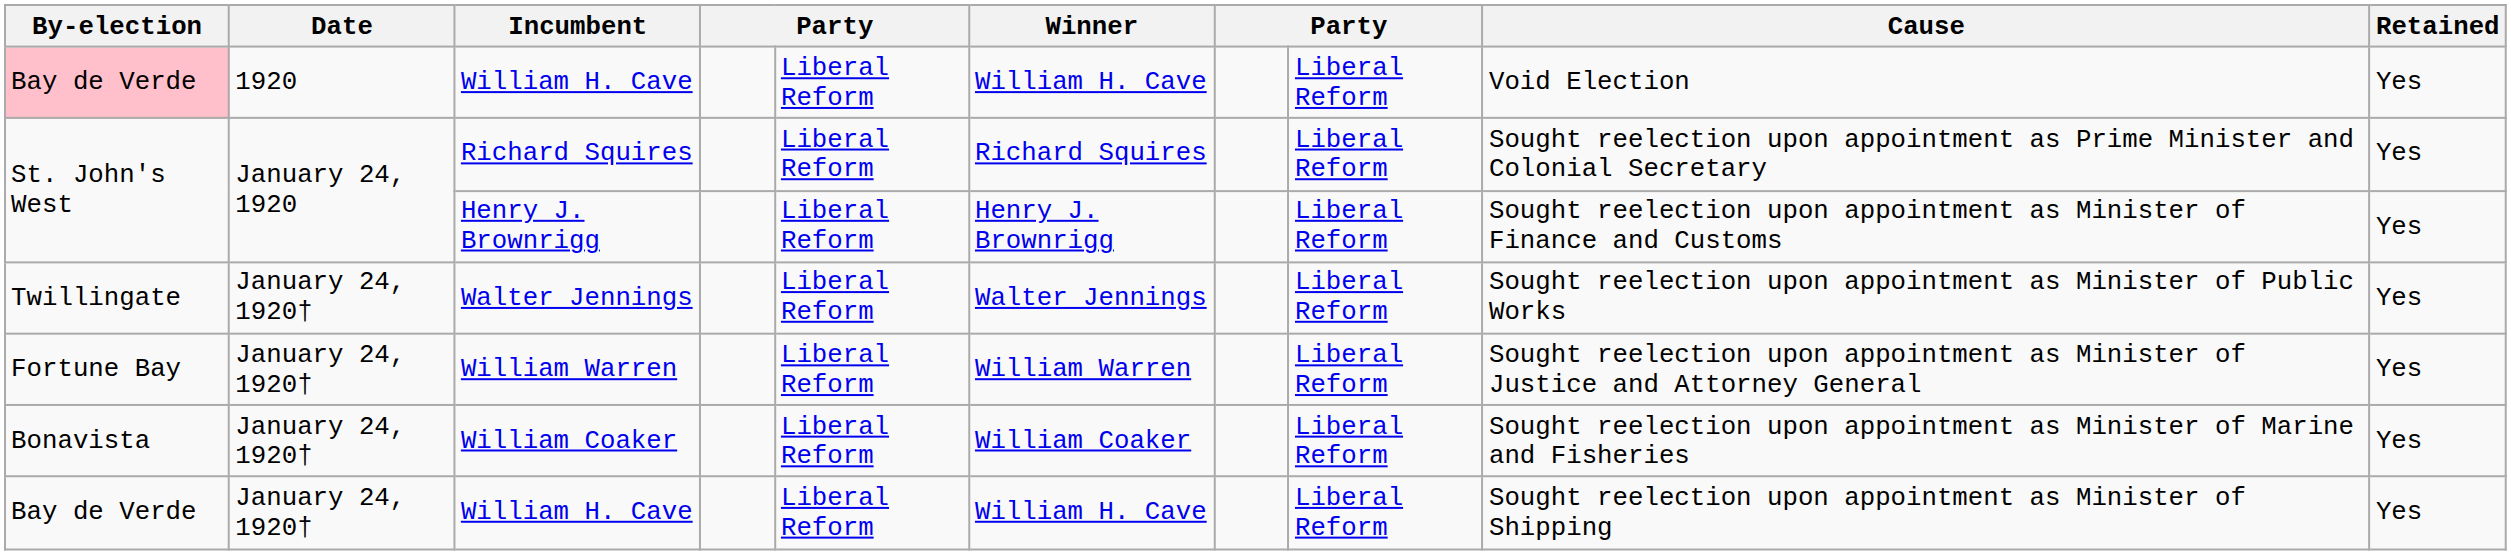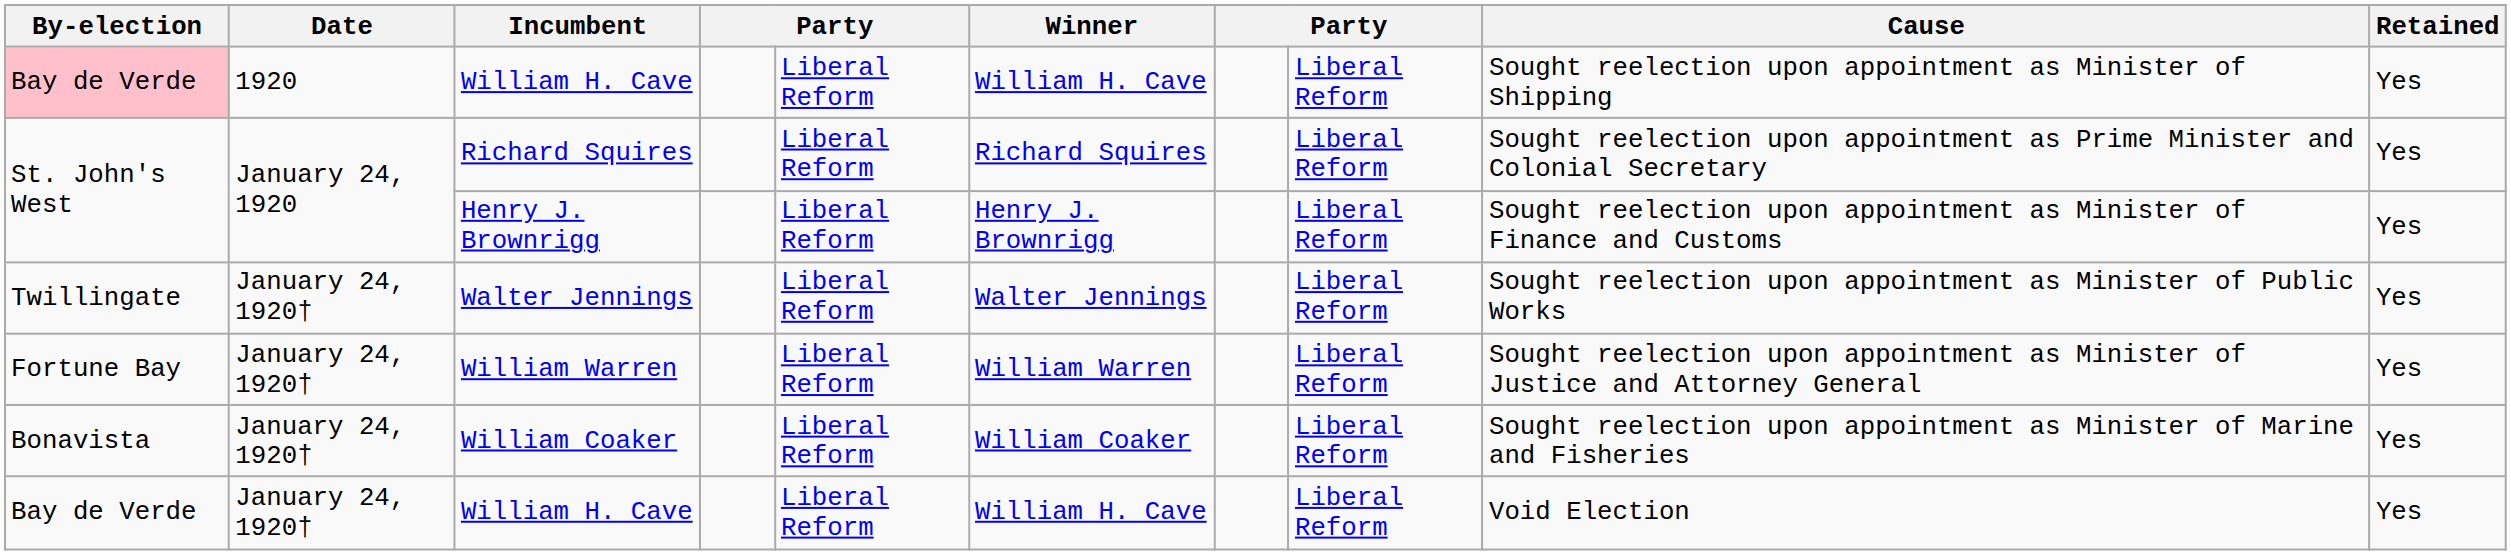1920 / William H. Cave | Cause: Void Election -> Sought reelection upon appointment as Minister of Shipping
January 24, 1920† / William H. Cave | Cause: Sought reelection upon appointment as Minister of Shipping -> Void Election
